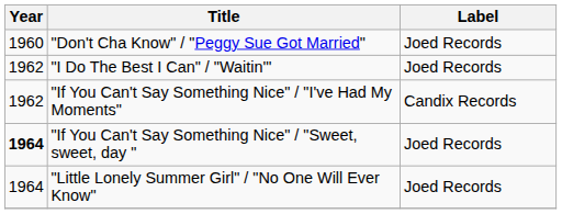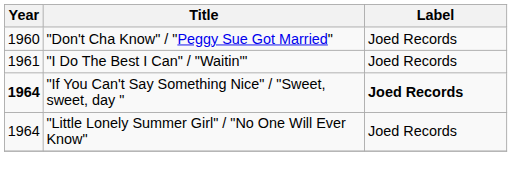"I Do The Best I Can" / "Waitin'" | Year: 1962 -> 1961
- row: 1962 | "If You Can't Say Something Nice" / "I've Had My Moments" | Candix Records
"If You Can't Say Something Nice" / "Sweet, sweet, day " | Label: normal -> bold
